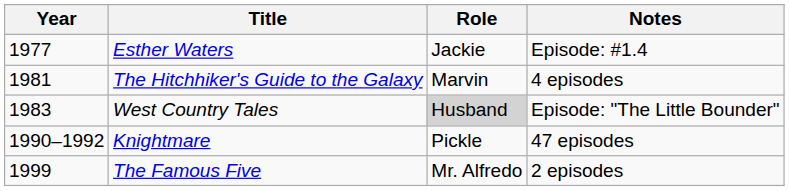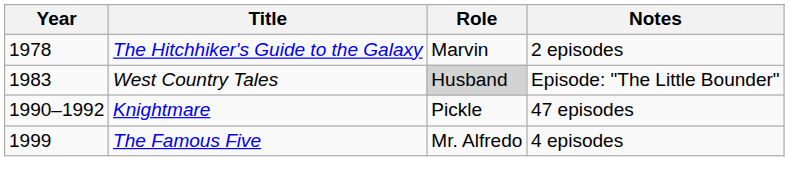- row: 1977 | Esther Waters | Jackie | Episode: #1.4
The Hitchhiker's Guide to the Galaxy | Year: 1981 -> 1978
The Hitchhiker's Guide to the Galaxy | Notes: 4 episodes -> 2 episodes
The Famous Five | Notes: 2 episodes -> 4 episodes
